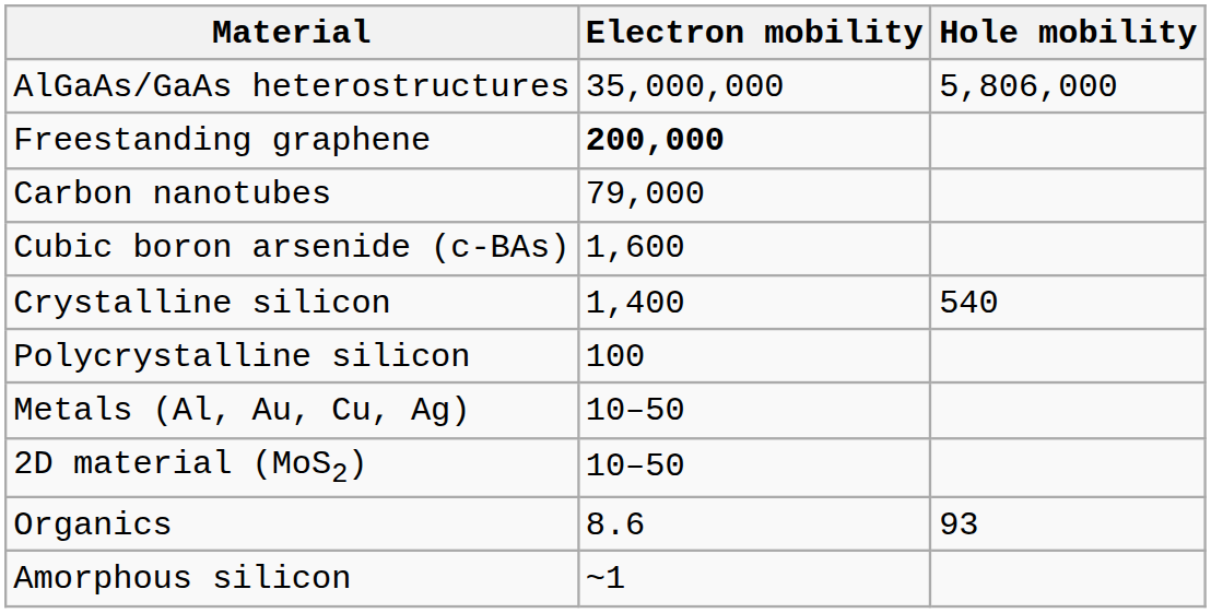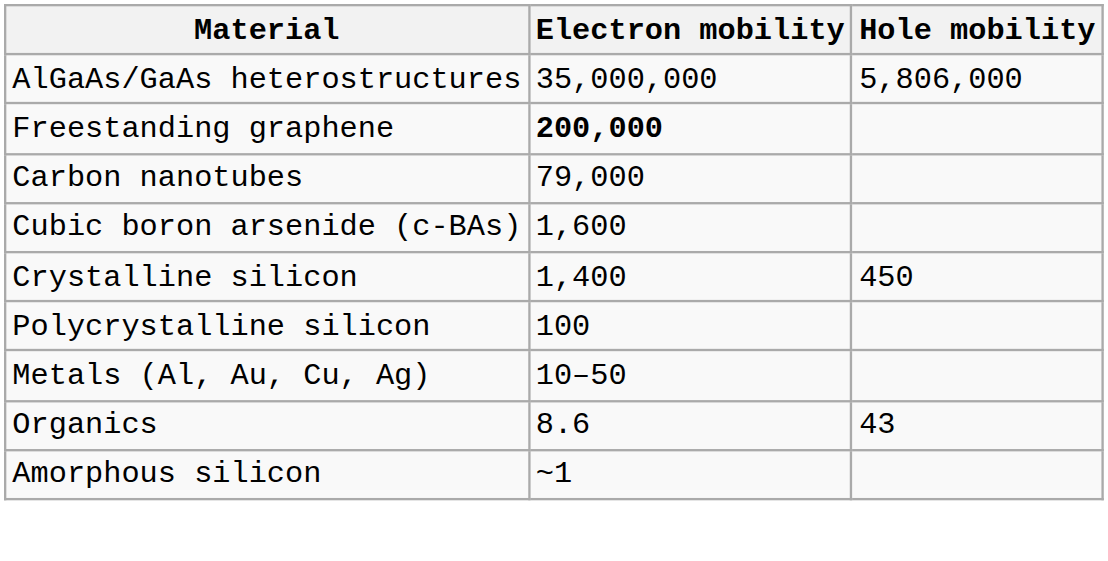Crystalline silicon | Hole mobility: 540 -> 450
- row: 2D material (MoS2) | 10–50
Organics | Hole mobility: 93 -> 43
